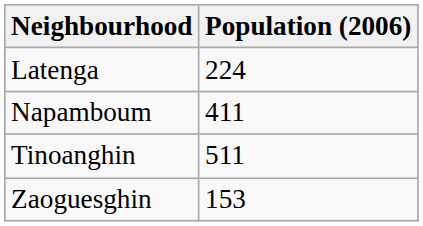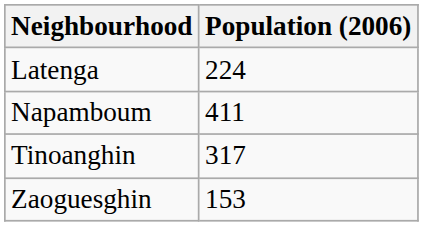Tinoanghin | Population (2006): 511 -> 317
